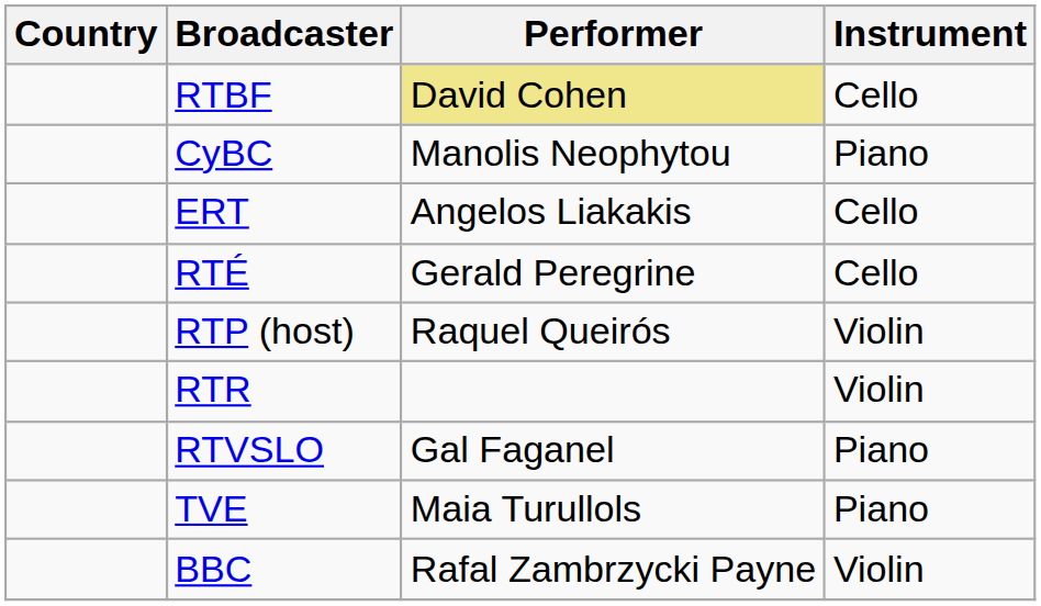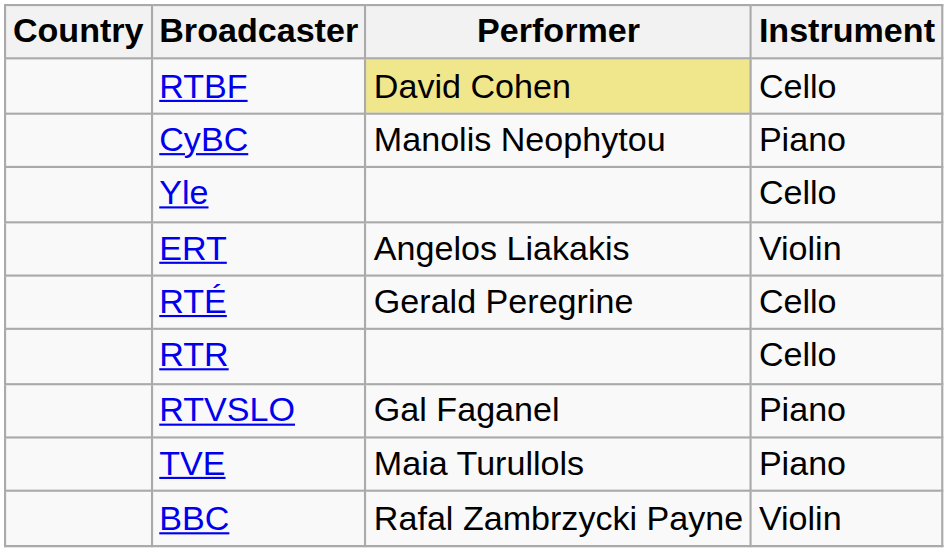+ row: Yle | Cello
ERT | Instrument: Cello -> Violin
- row: RTP (host) | Raquel Queirós | Violin
RTR | Instrument: Violin -> Cello
